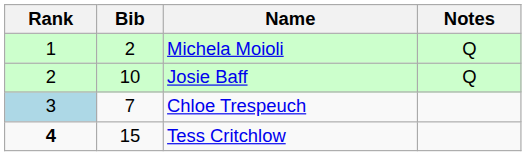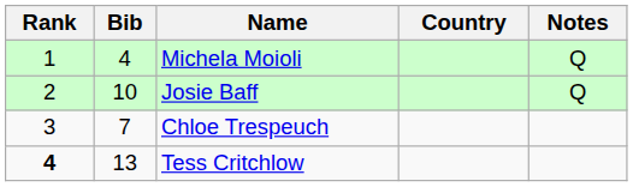+ column: Country
Michela Moioli | Bib: 2 -> 4
Chloe Trespeuch | Rank: lightblue background -> no background
Tess Critchlow | Bib: 15 -> 13
